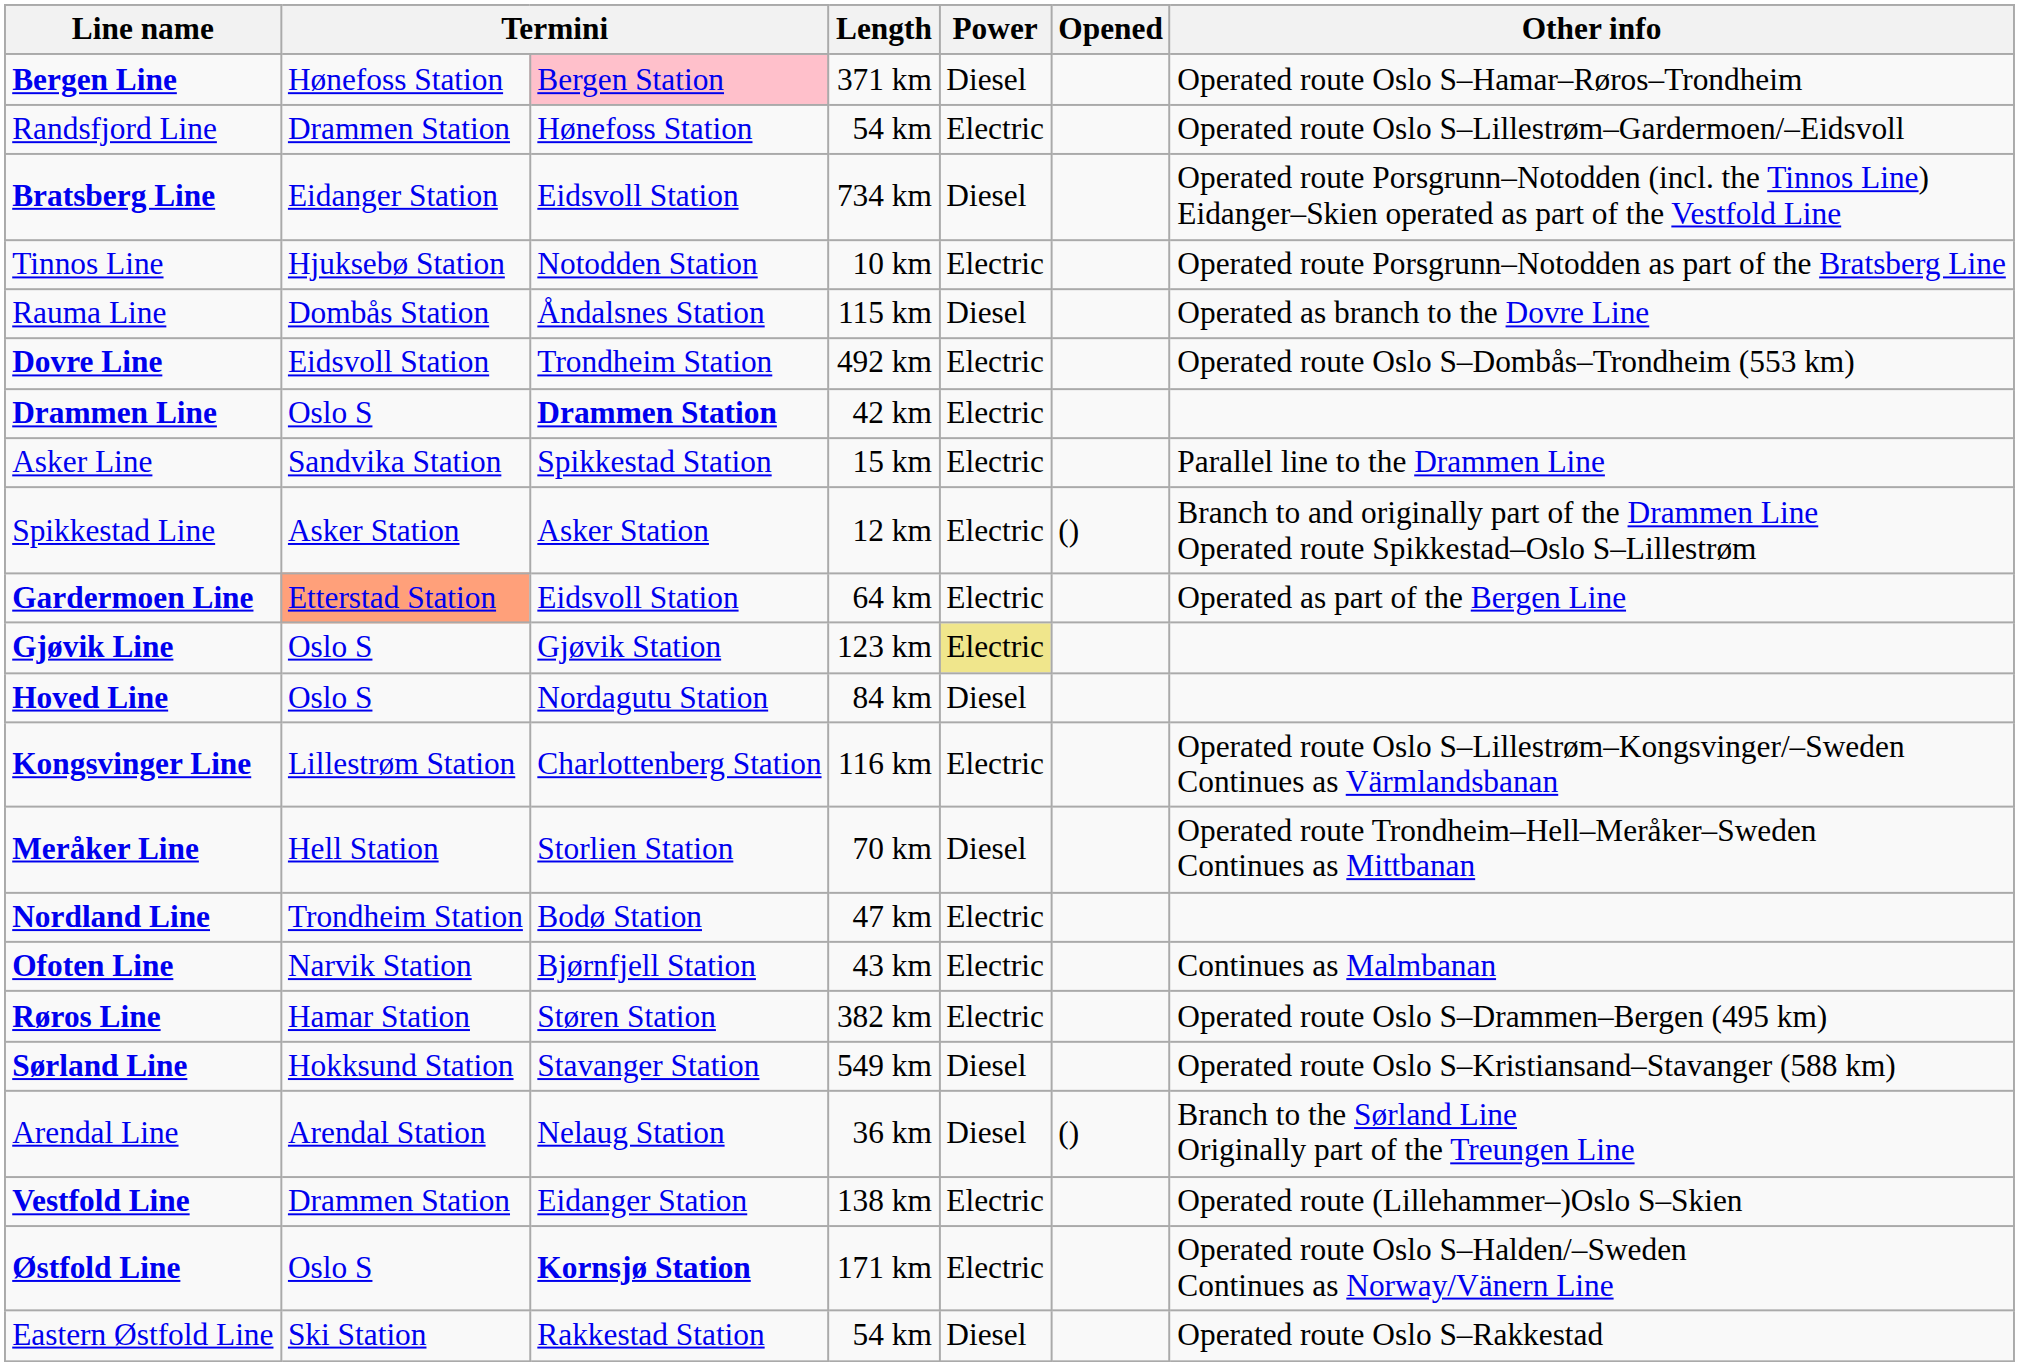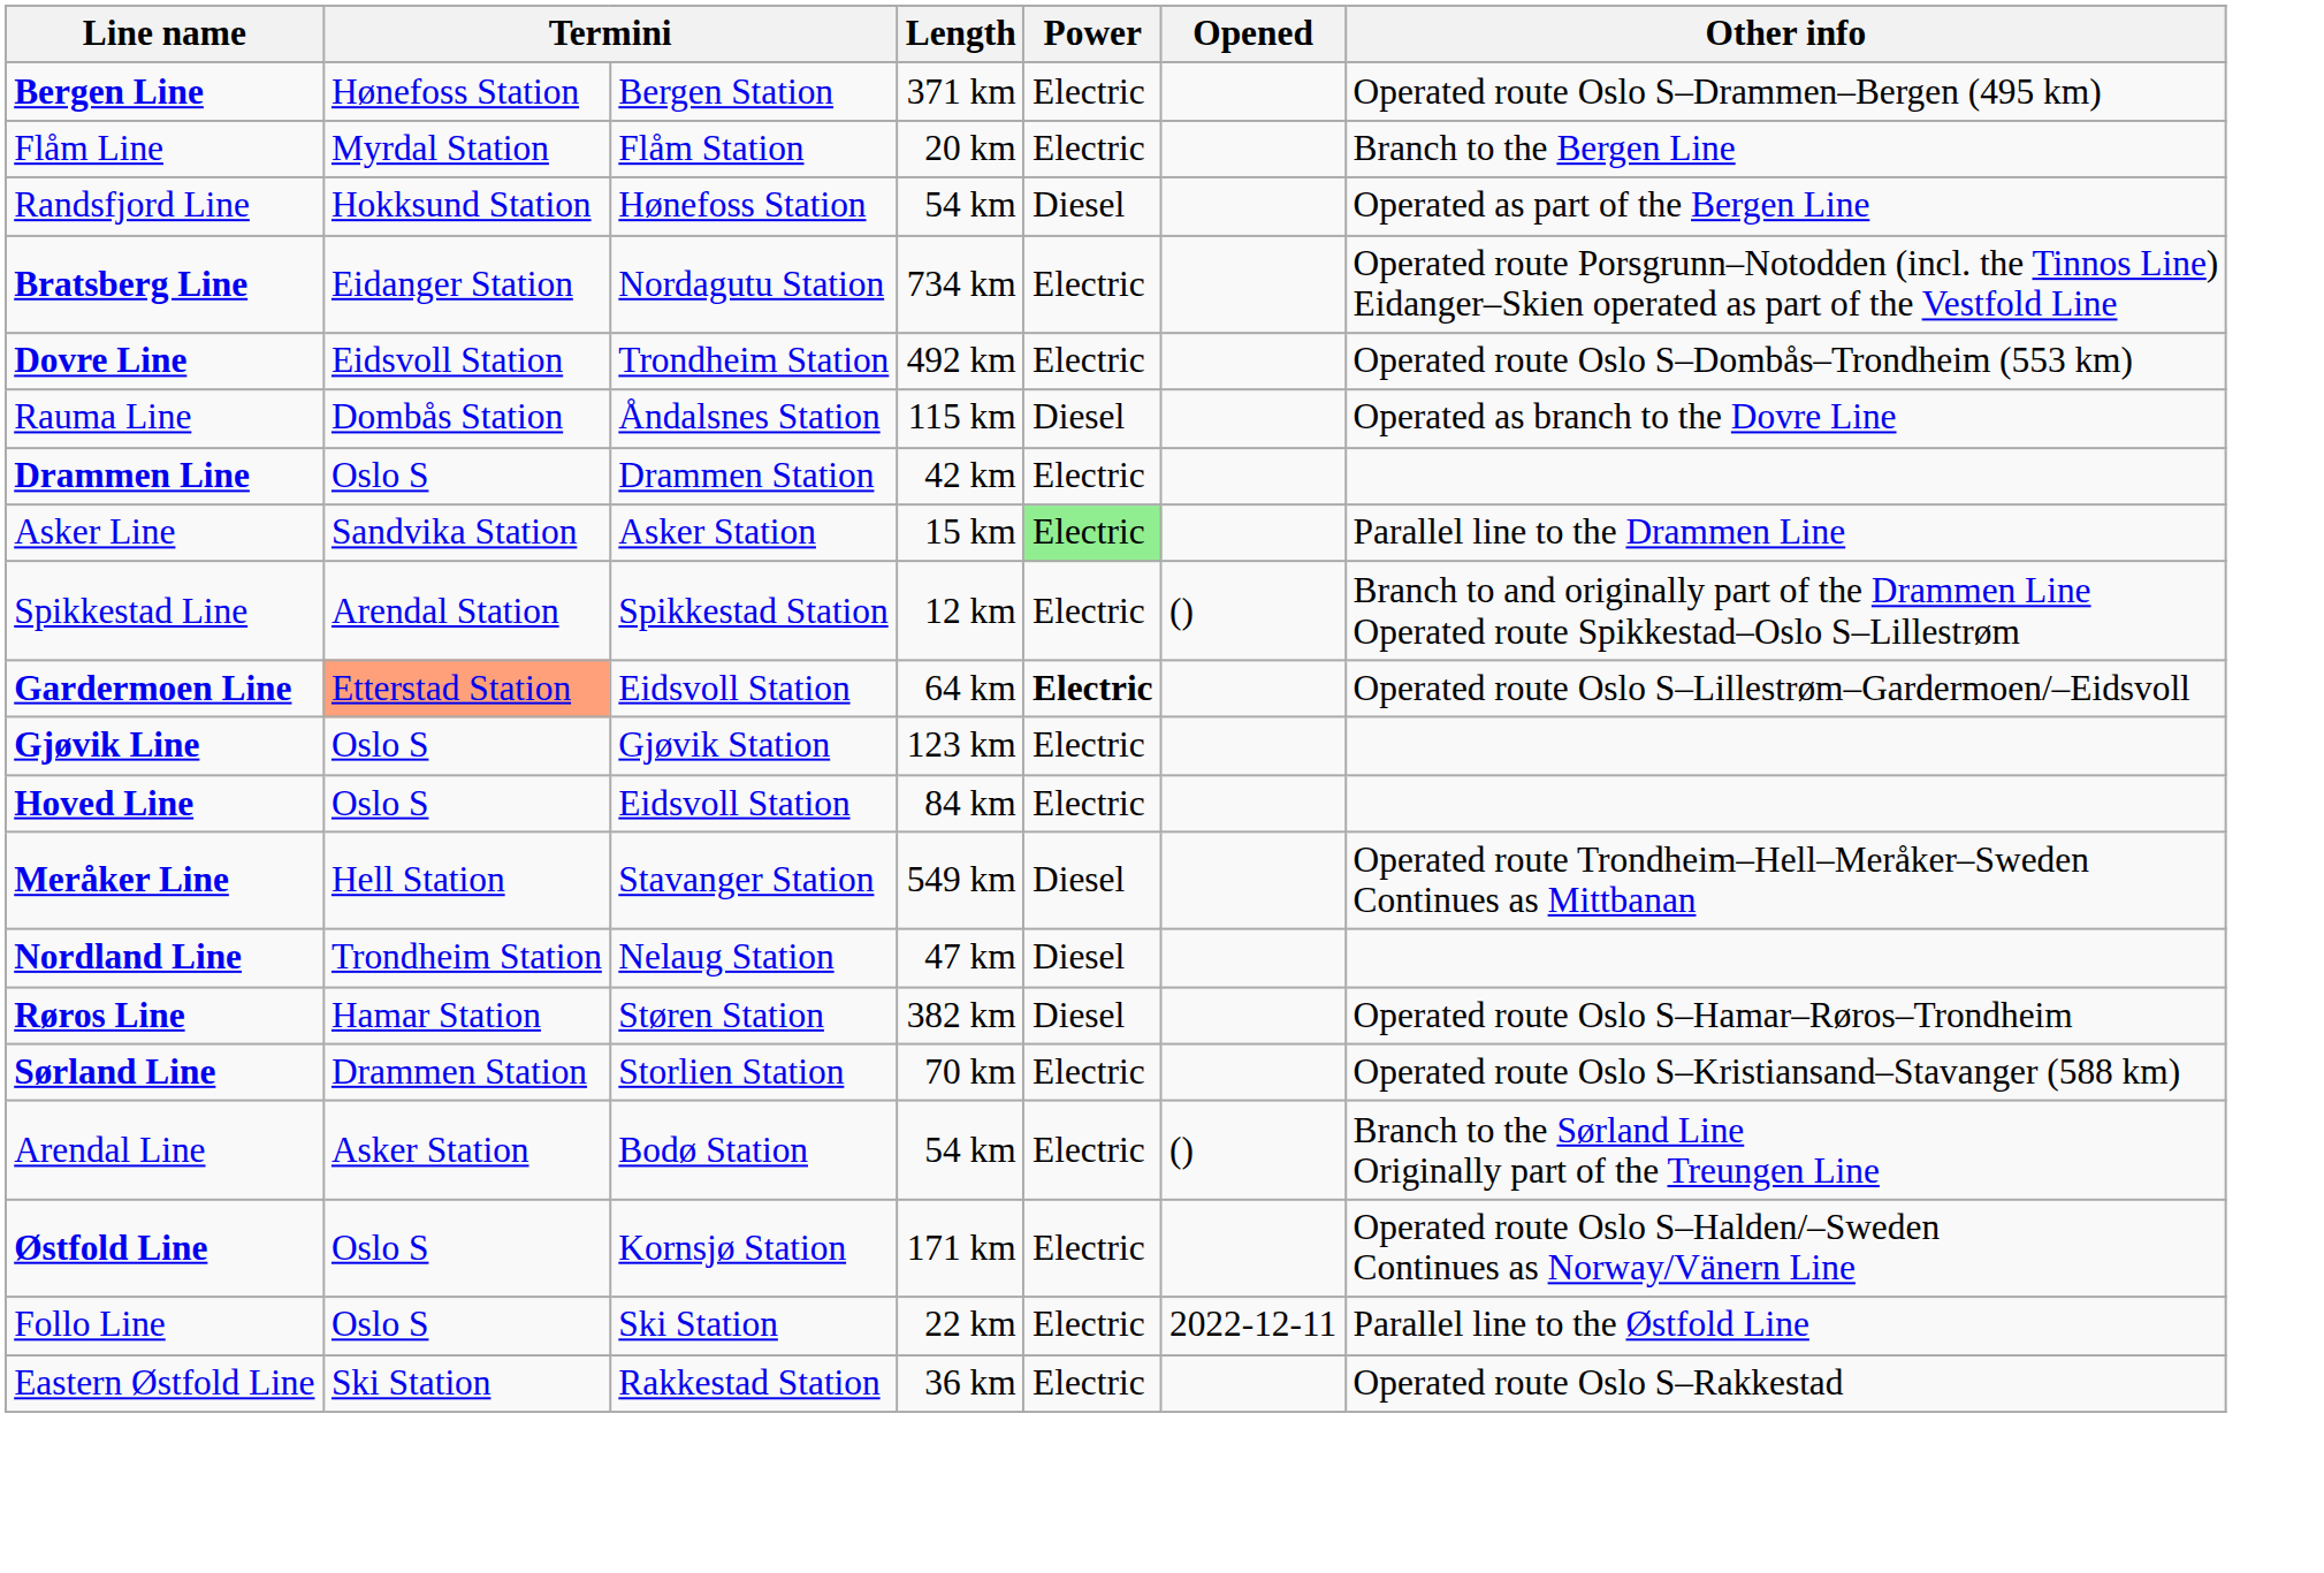Bergen Line | column 3: pink background -> no background
Bergen Line | Power: Diesel -> Electric
Bergen Line | Other info: Operated route Oslo S–Hamar–Røros–Trondheim -> Operated route Oslo S–Drammen–Bergen (495 km)
+ row: Flåm Line | Myrdal Station | Flåm Station | 20 km | Electric | Branch to the Bergen Line
Randsfjord Line | column 2: Drammen Station -> Hokksund Station
Randsfjord Line | Power: Electric -> Diesel
Randsfjord Line | Other info: Operated route Oslo S–Lillestrøm–Gardermoen/–Eidsvoll -> Operated as part of the Bergen Line
Bratsberg Line | column 3: Eidsvoll Station -> Nordagutu Station
Bratsberg Line | Power: Diesel -> Electric
- row: Tinnos Line | Hjuksebø Station | Notodden Station | 10 km | Electric | Operated route Porsgrunn–Notodden as part of the Bratsberg Line
rows swapped: Dovre Line <-> Rauma Line
Drammen Line | column 3: bold -> normal
Asker Line | column 3: Spikkestad Station -> Asker Station
Asker Line | Power: no background -> lightgreen background
Spikkestad Line | column 2: Asker Station -> Arendal Station
Spikkestad Line | column 3: Asker Station -> Spikkestad Station
Gardermoen Line | Power: normal -> bold
Gardermoen Line | Other info: Operated as part of the Bergen Line -> Operated route Oslo S–Lillestrøm–Gardermoen/–Eidsvoll
Gjøvik Line | Power: khaki background -> no background
Hoved Line | column 3: Nordagutu Station -> Eidsvoll Station
Hoved Line | Power: Diesel -> Electric
- row: Kongsvinger Line | Lillestrøm Station | Charlottenberg Station | 116 km | Electric | Operated route Oslo S–Lillestrøm–Kongsvinger/–Sweden Continues as Värmlandsbanan
Meråker Line | column 3: Storlien Station -> Stavanger Station
Meråker Line | Length: 70 km -> 549 km
Nordland Line | column 3: Bodø Station -> Nelaug Station
Nordland Line | Power: Electric -> Diesel
- row: Ofoten Line | Narvik Station | Bjørnfjell Station | 43 km | Electric | Continues as Malmbanan
Røros Line | Power: Electric -> Diesel
Røros Line | Other info: Operated route Oslo S–Drammen–Bergen (495 km) -> Operated route Oslo S–Hamar–Røros–Trondheim
Sørland Line | column 2: Hokksund Station -> Drammen Station
Sørland Line | column 3: Stavanger Station -> Storlien Station
Sørland Line | Length: 549 km -> 70 km
Sørland Line | Power: Diesel -> Electric
Arendal Line | column 2: Arendal Station -> Asker Station
Arendal Line | column 3: Nelaug Station -> Bodø Station
Arendal Line | Length: 36 km -> 54 km
Arendal Line | Power: Diesel -> Electric
- row: Vestfold Line | Drammen Station | Eidanger Station | 138 km | Electric | Operated route (Lillehammer–)Oslo S–Skien
Østfold Line | column 3: bold -> normal
+ row: Follo Line | Oslo S | Ski Station | 22 km | Electric | 2022-12-11 | Parallel line to the Østfold Line
Eastern Østfold Line | Length: 54 km -> 36 km
Eastern Østfold Line | Power: Diesel -> Electric
